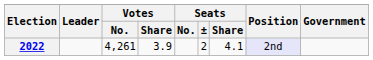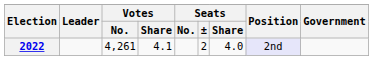2022 | Votes / Share: 3.9 -> 4.1
2022 | Seats / Share: 4.1 -> 4.0
